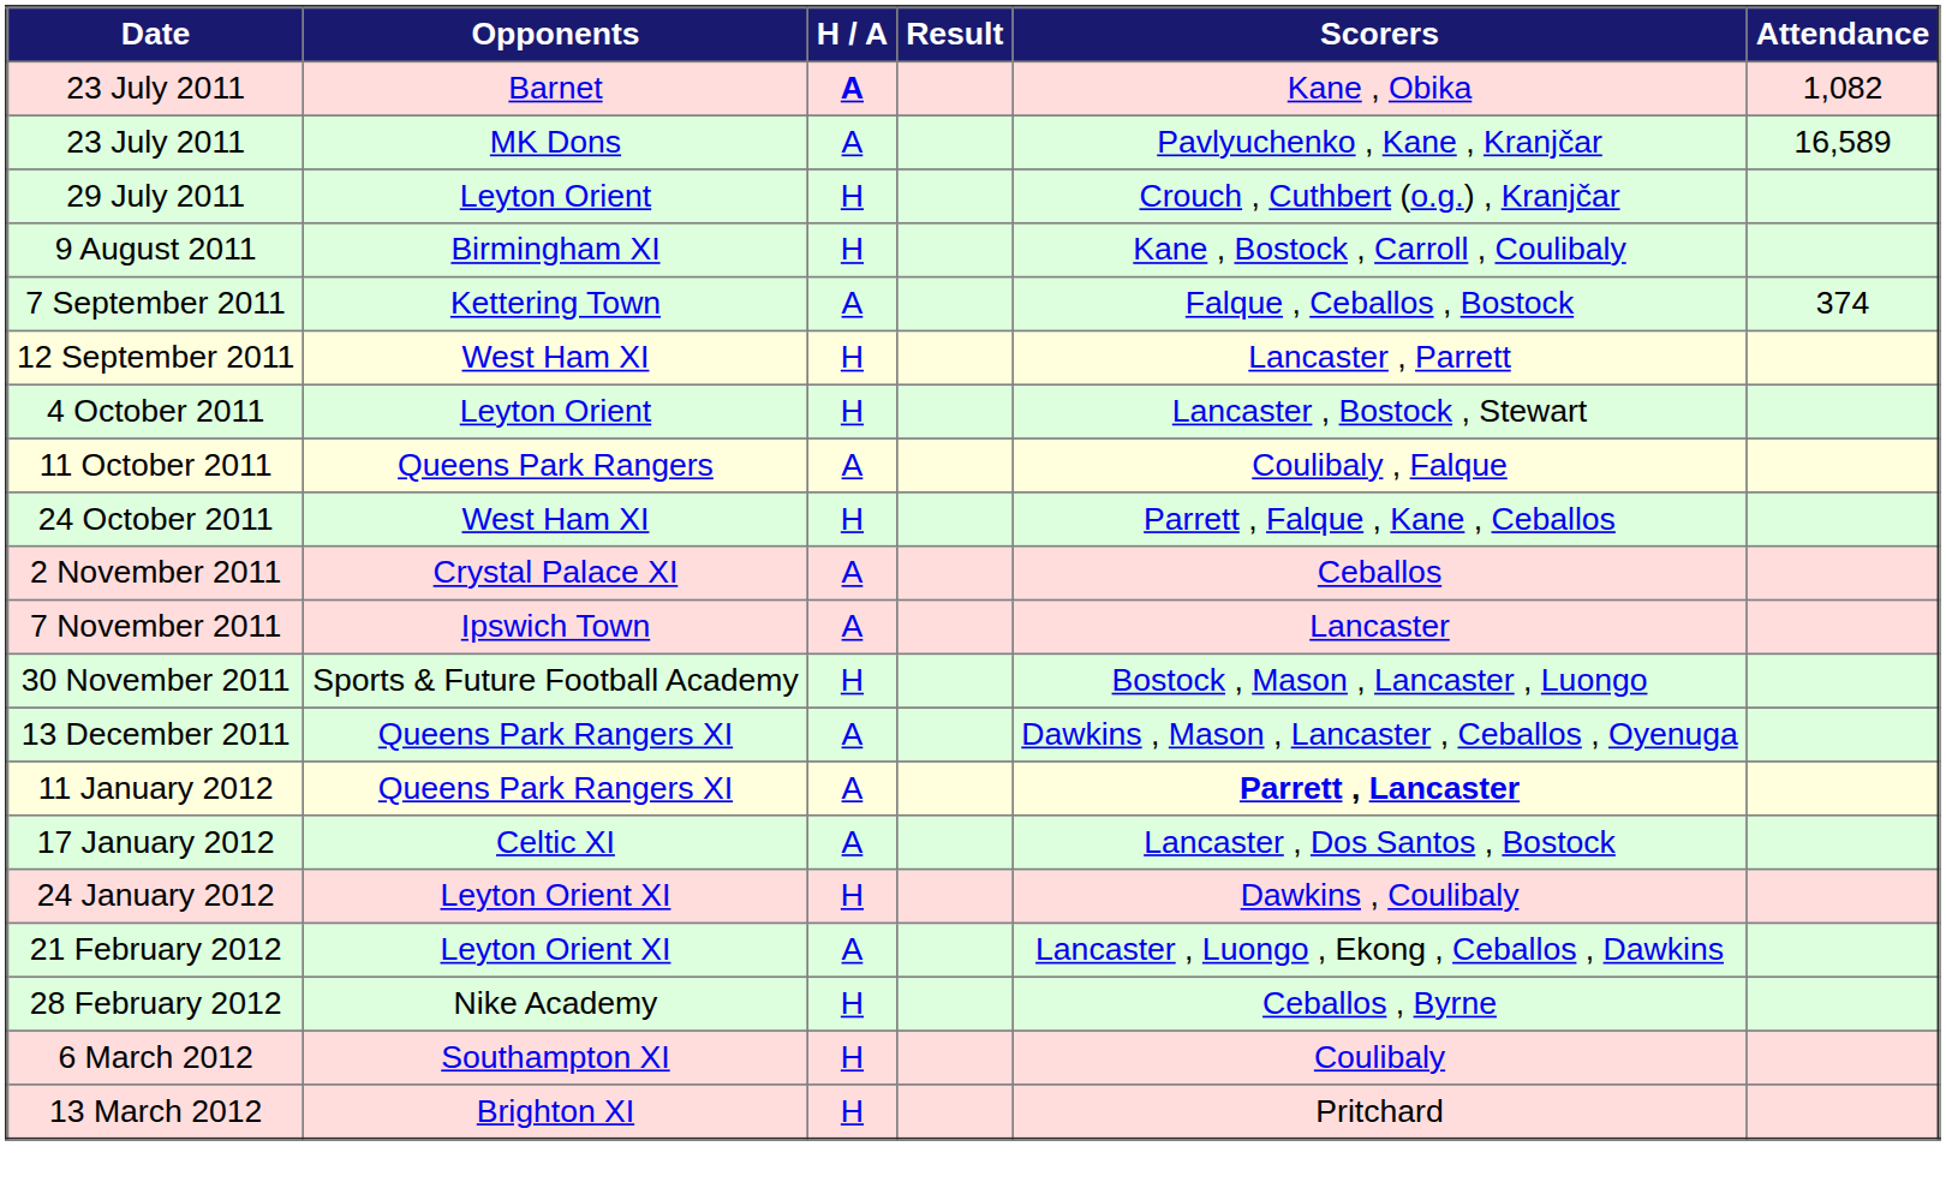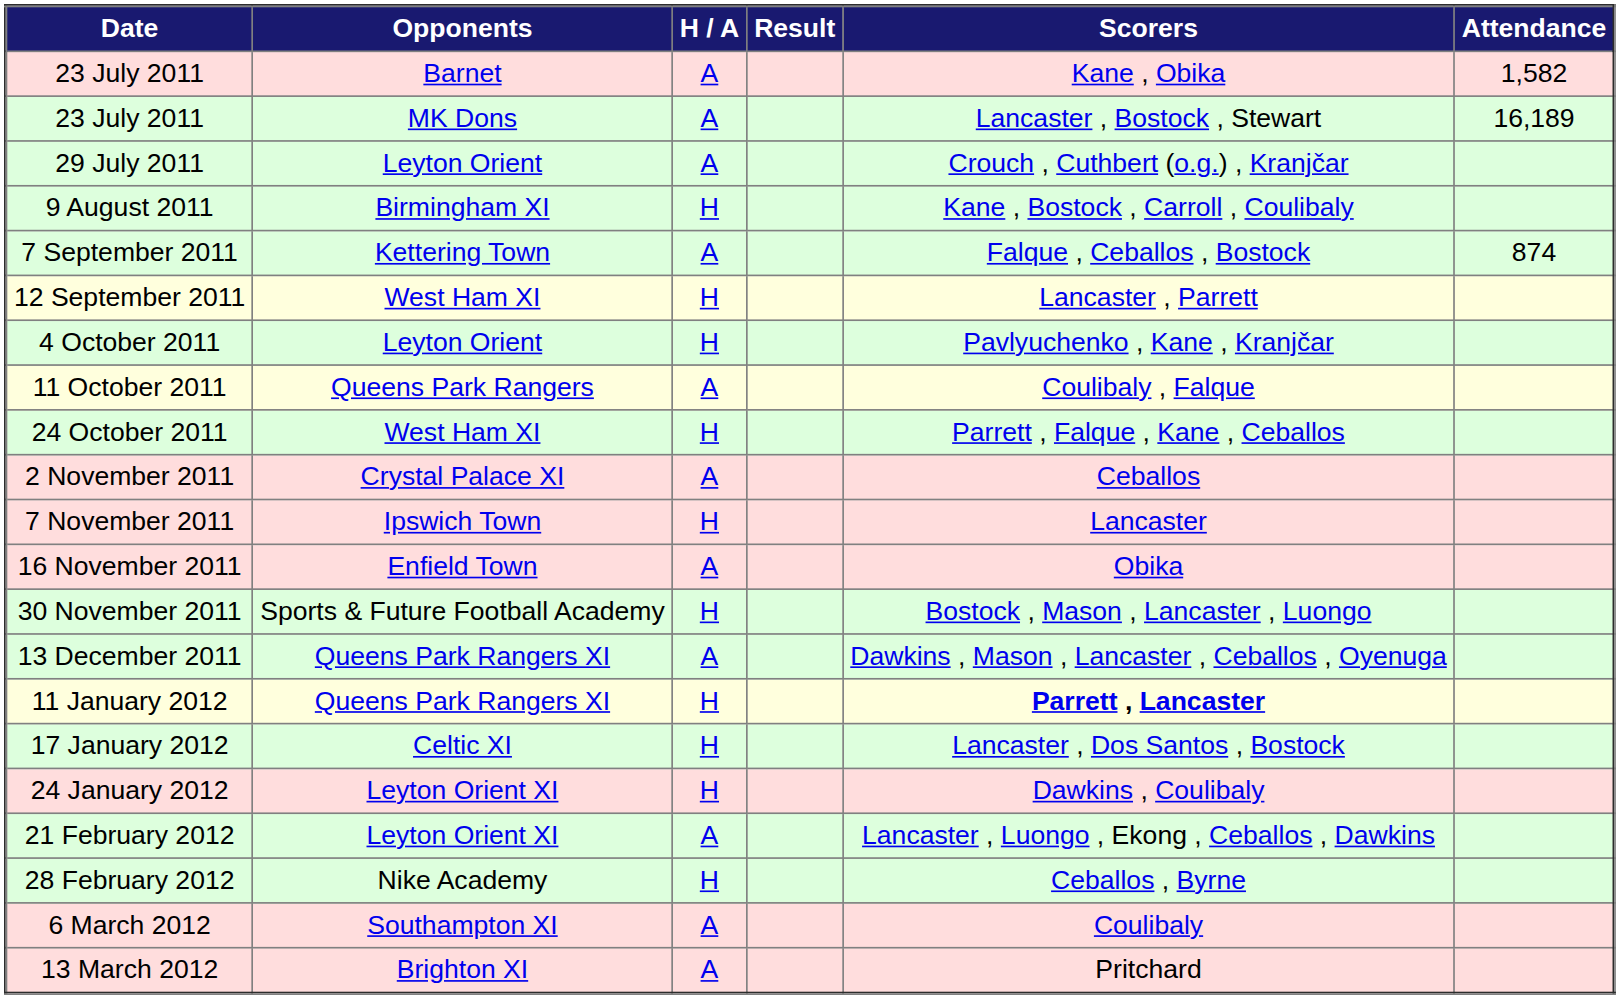23 July 2011 / Barnet | H / A: bold -> normal
23 July 2011 / Barnet | Attendance: 1,082 -> 1,582
23 July 2011 / MK Dons | Scorers: Pavlyuchenko , Kane , Kranjčar -> Lancaster , Bostock , Stewart
23 July 2011 / MK Dons | Attendance: 16,589 -> 16,189
29 July 2011 | H / A: H -> A
7 September 2011 | Attendance: 374 -> 874
4 October 2011 | Scorers: Lancaster , Bostock , Stewart -> Pavlyuchenko , Kane , Kranjčar
7 November 2011 | H / A: A -> H
+ row: 16 November 2011 | Enfield Town | A | Obika
11 January 2012 | H / A: A -> H
17 January 2012 | H / A: A -> H
6 March 2012 | H / A: H -> A
13 March 2012 | H / A: H -> A
